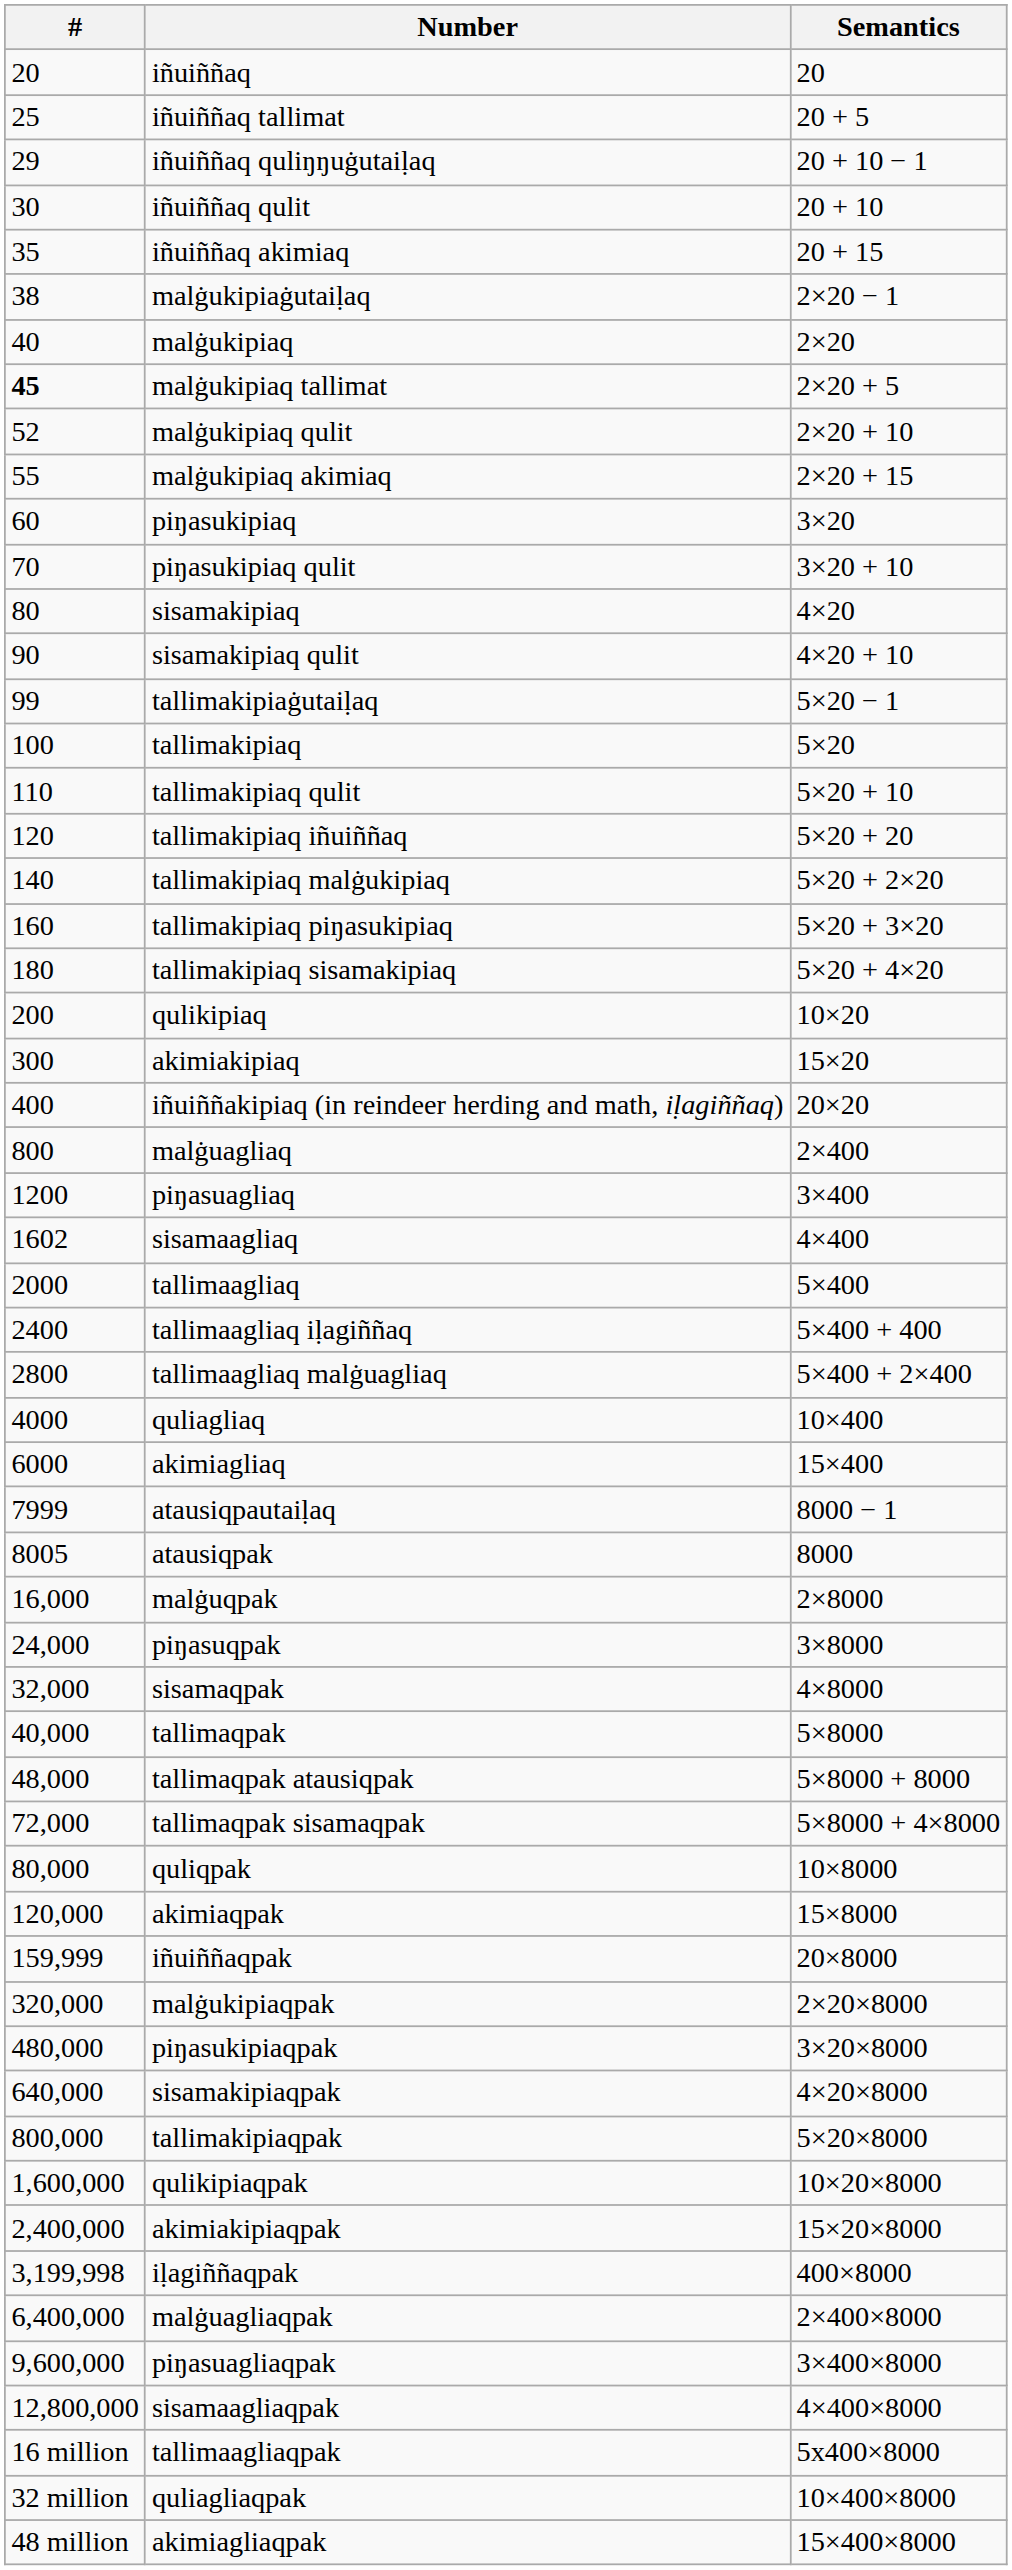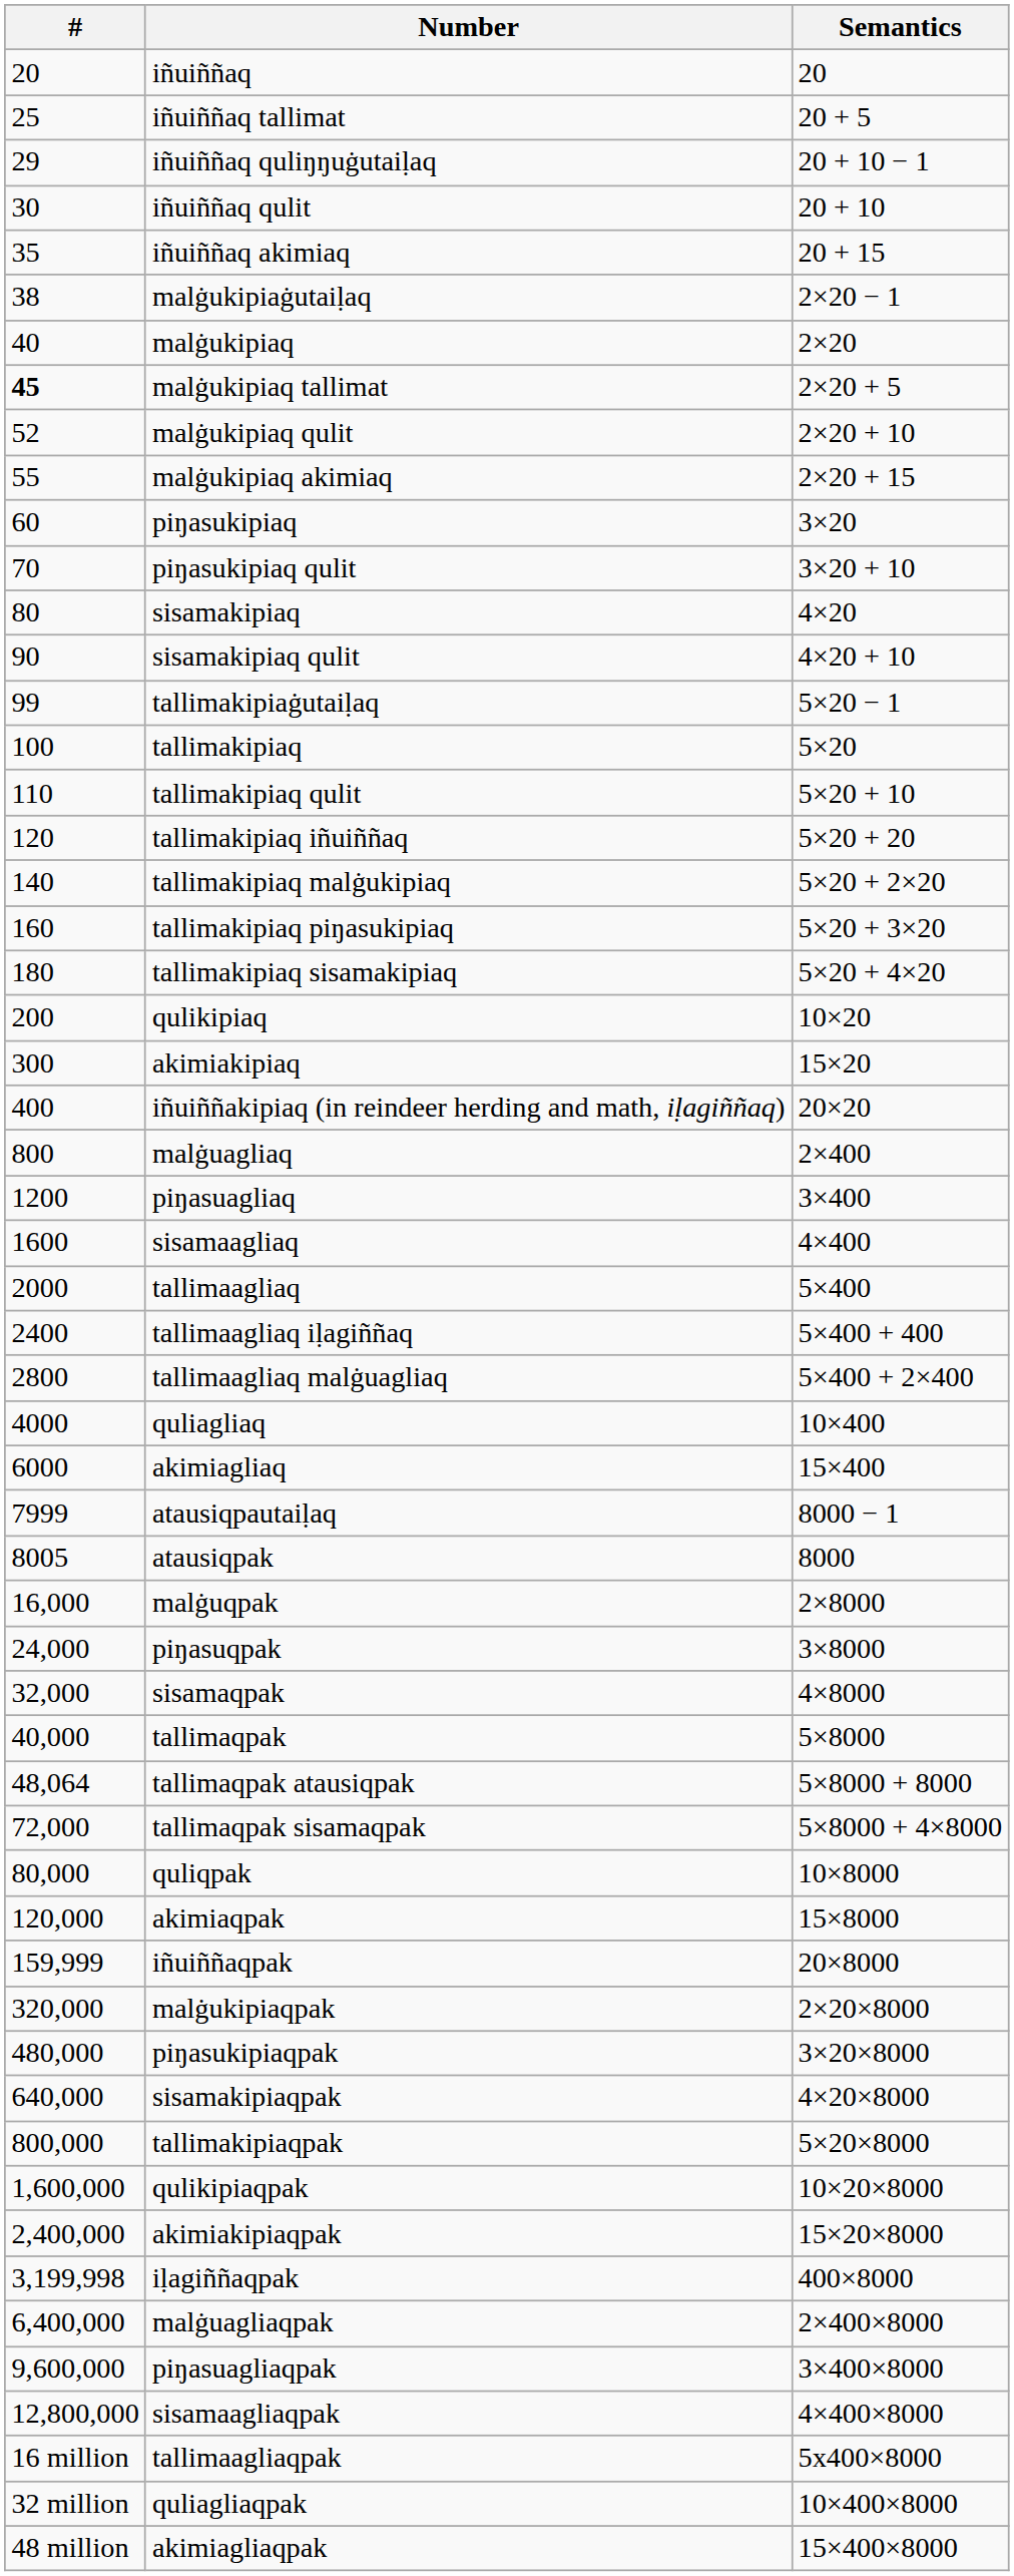sisamaagliaq | #: 1602 -> 1600
tallimaqpak atausiqpak | #: 48,000 -> 48,064
